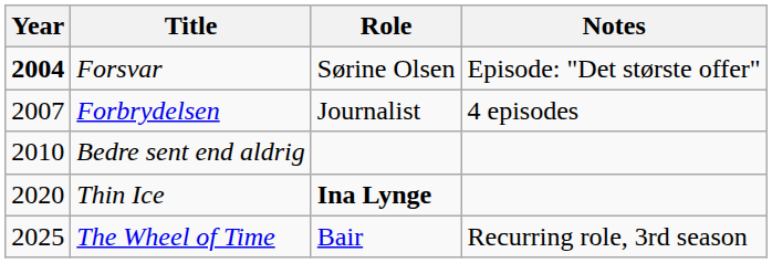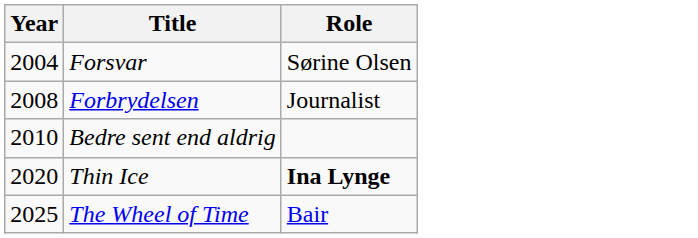- column: Notes | Episode: "Det største offer" | 4 episodes | Recurring role, 3rd season
Forsvar | Year: bold -> normal
Forbrydelsen | Year: 2007 -> 2008
